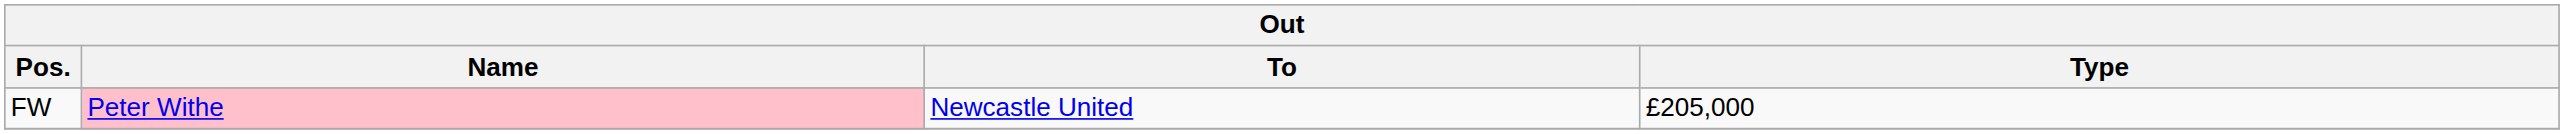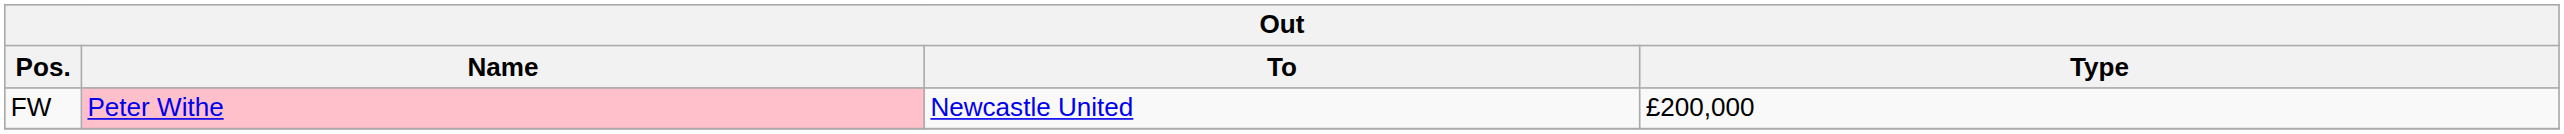FW | Type: £205,000 -> £200,000
